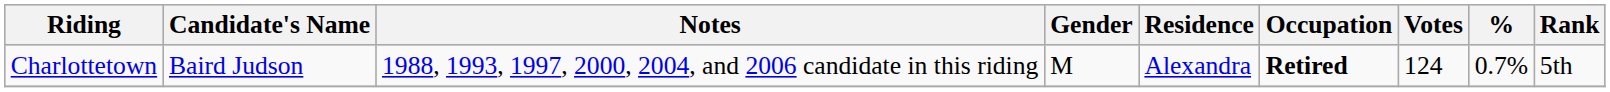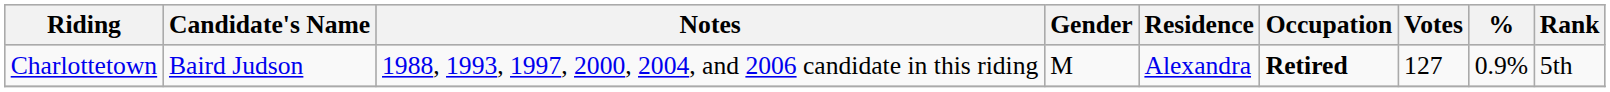Charlottetown | Votes: 124 -> 127
Charlottetown | %: 0.7% -> 0.9%
